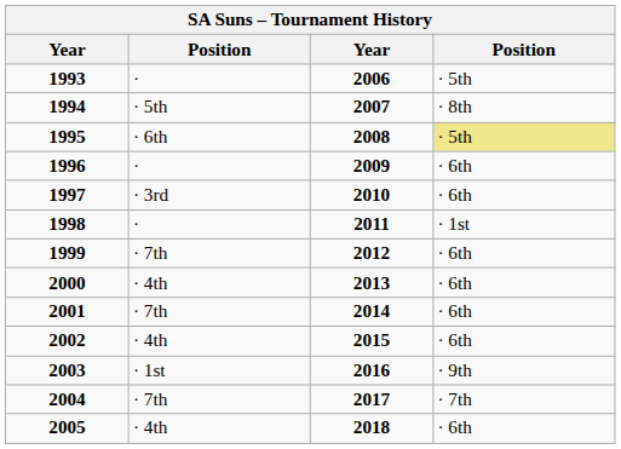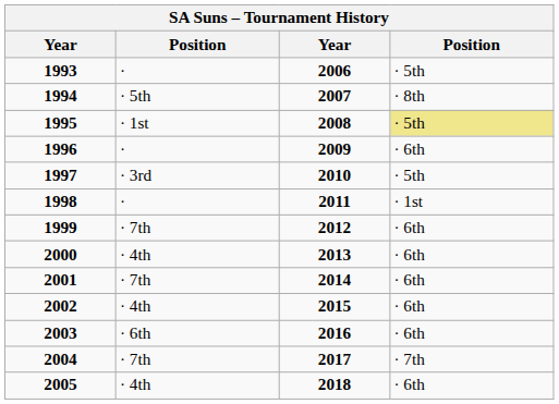1995 | column 2: · 6th -> · 1st
1997 | column 4: · 6th -> · 5th
2003 | column 2: · 1st -> · 6th
2003 | column 4: · 9th -> · 6th
